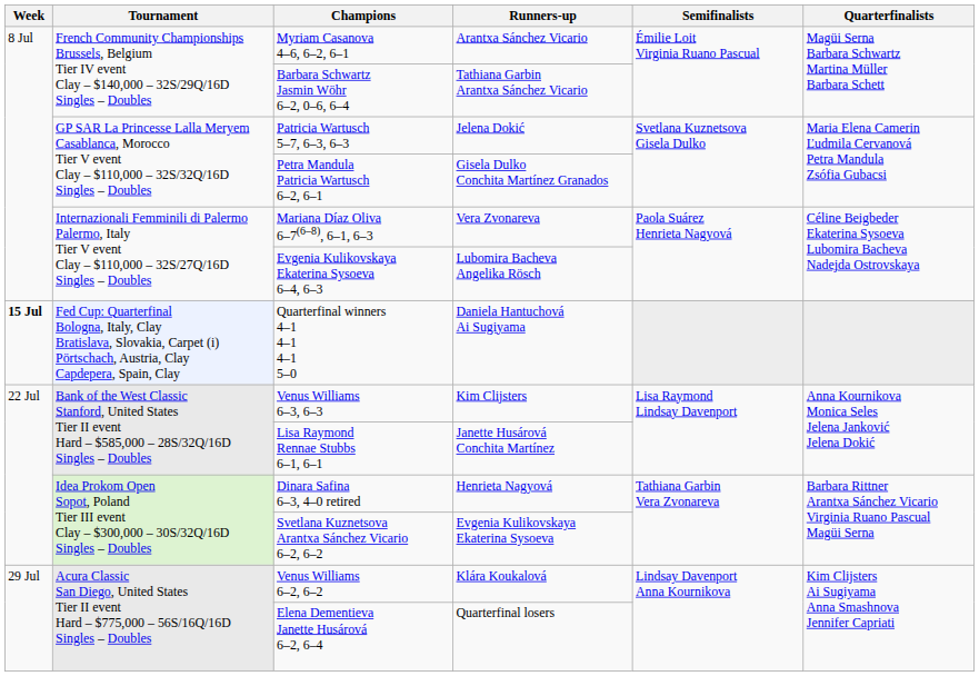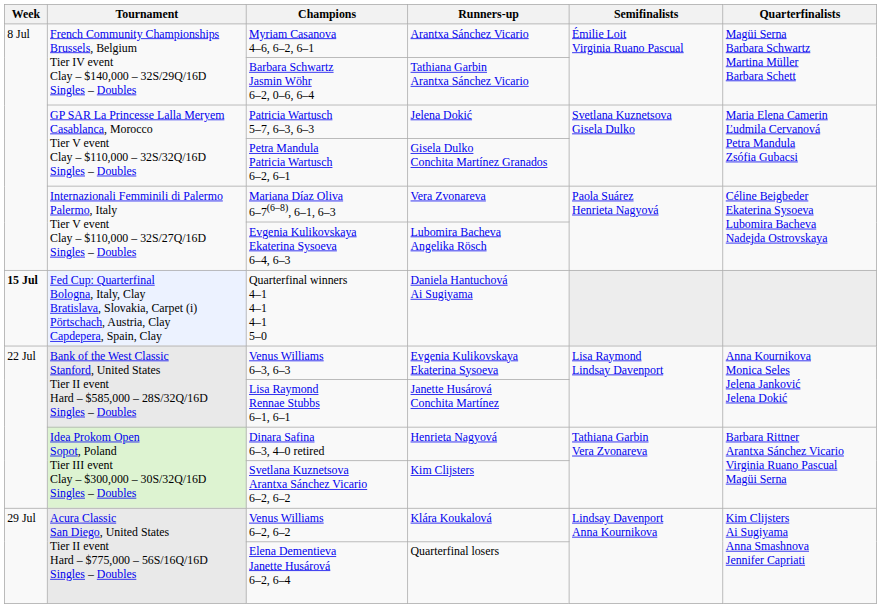Venus Williams 6–3, 6–3 | Runners-up: Kim Clijsters -> Evgenia Kulikovskaya Ekaterina Sysoeva
Svetlana Kuznetsova Arantxa Sánchez Vicario 6–2, 6–2 | Runners-up: Evgenia Kulikovskaya Ekaterina Sysoeva -> Kim Clijsters
